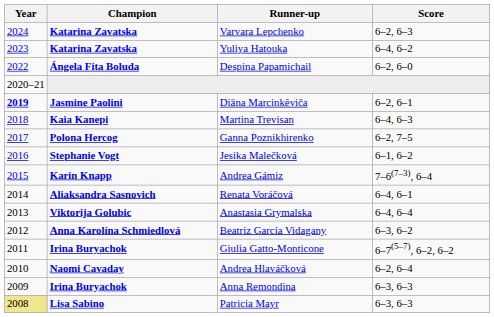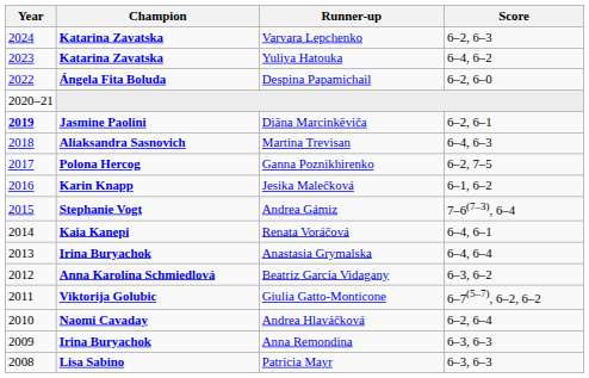Martina Trevisan | Champion: Kaia Kanepi -> Aliaksandra Sasnovich
Jesika Malečková | Champion: Stephanie Vogt -> Karin Knapp
Andrea Gámiz | Champion: Karin Knapp -> Stephanie Vogt
Renata Voráčová | Champion: Aliaksandra Sasnovich -> Kaia Kanepi
Anastasia Grymalska | Champion: Viktorija Golubic -> Irina Buryachok
Giulia Gatto-Monticone | Champion: Irina Buryachok -> Viktorija Golubic
Patricia Mayr | Year: khaki background -> no background
